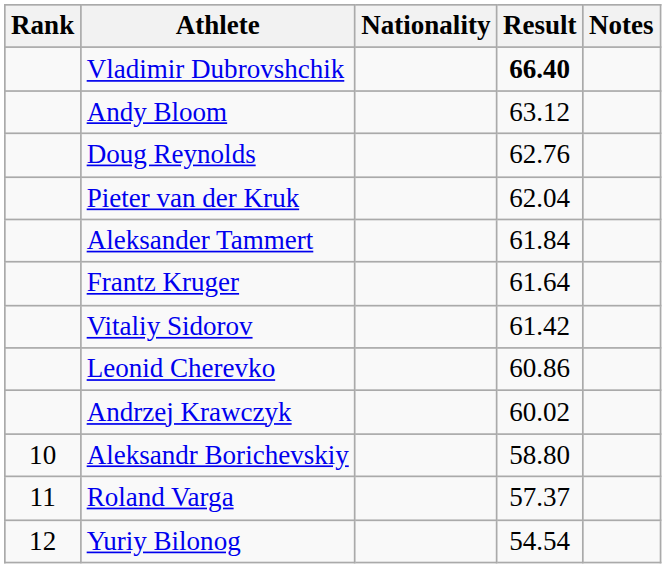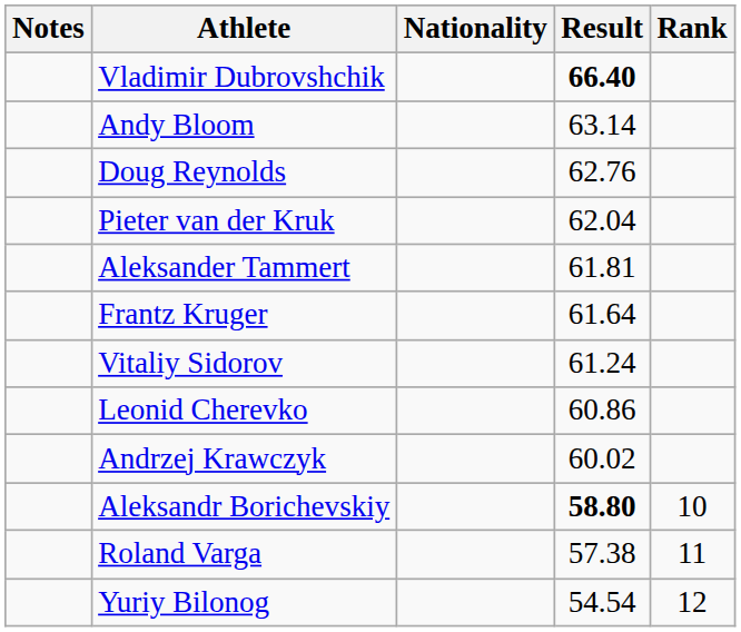columns swapped: Rank <-> Notes
Andy Bloom | Result: 63.12 -> 63.14
Aleksander Tammert | Result: 61.84 -> 61.81
Vitaliy Sidorov | Result: 61.42 -> 61.24
Aleksandr Borichevskiy | Result: normal -> bold
Roland Varga | Result: 57.37 -> 57.38
